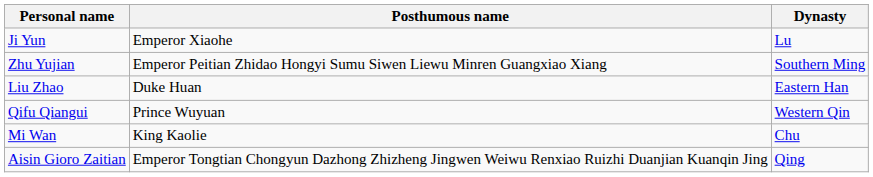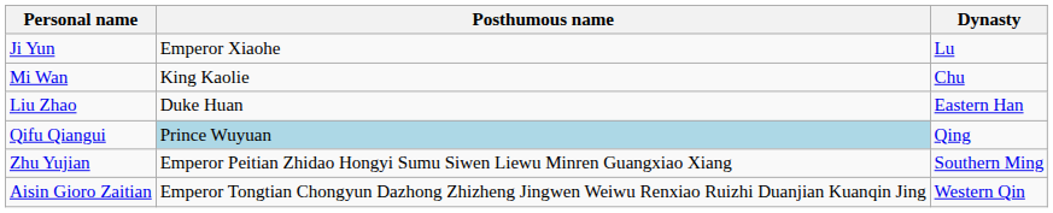rows swapped: Mi Wan <-> Zhu Yujian
Qifu Qiangui | Posthumous name: no background -> lightblue background
Qifu Qiangui | Dynasty: Western Qin -> Qing
Aisin Gioro Zaitian | Dynasty: Qing -> Western Qin
